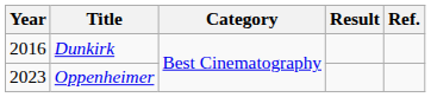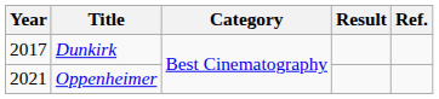Dunkirk | Year: 2016 -> 2017
Oppenheimer | Year: 2023 -> 2021
